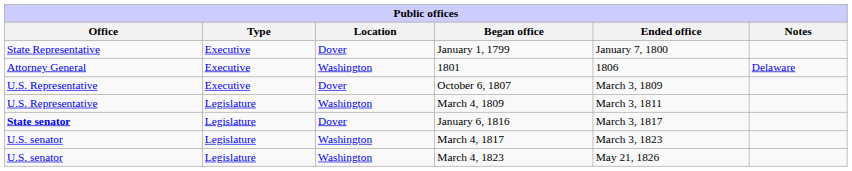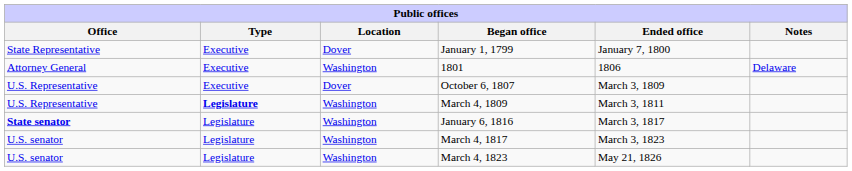March 4, 1809 | Type: normal -> bold
January 6, 1816 | Location: Dover -> Washington
